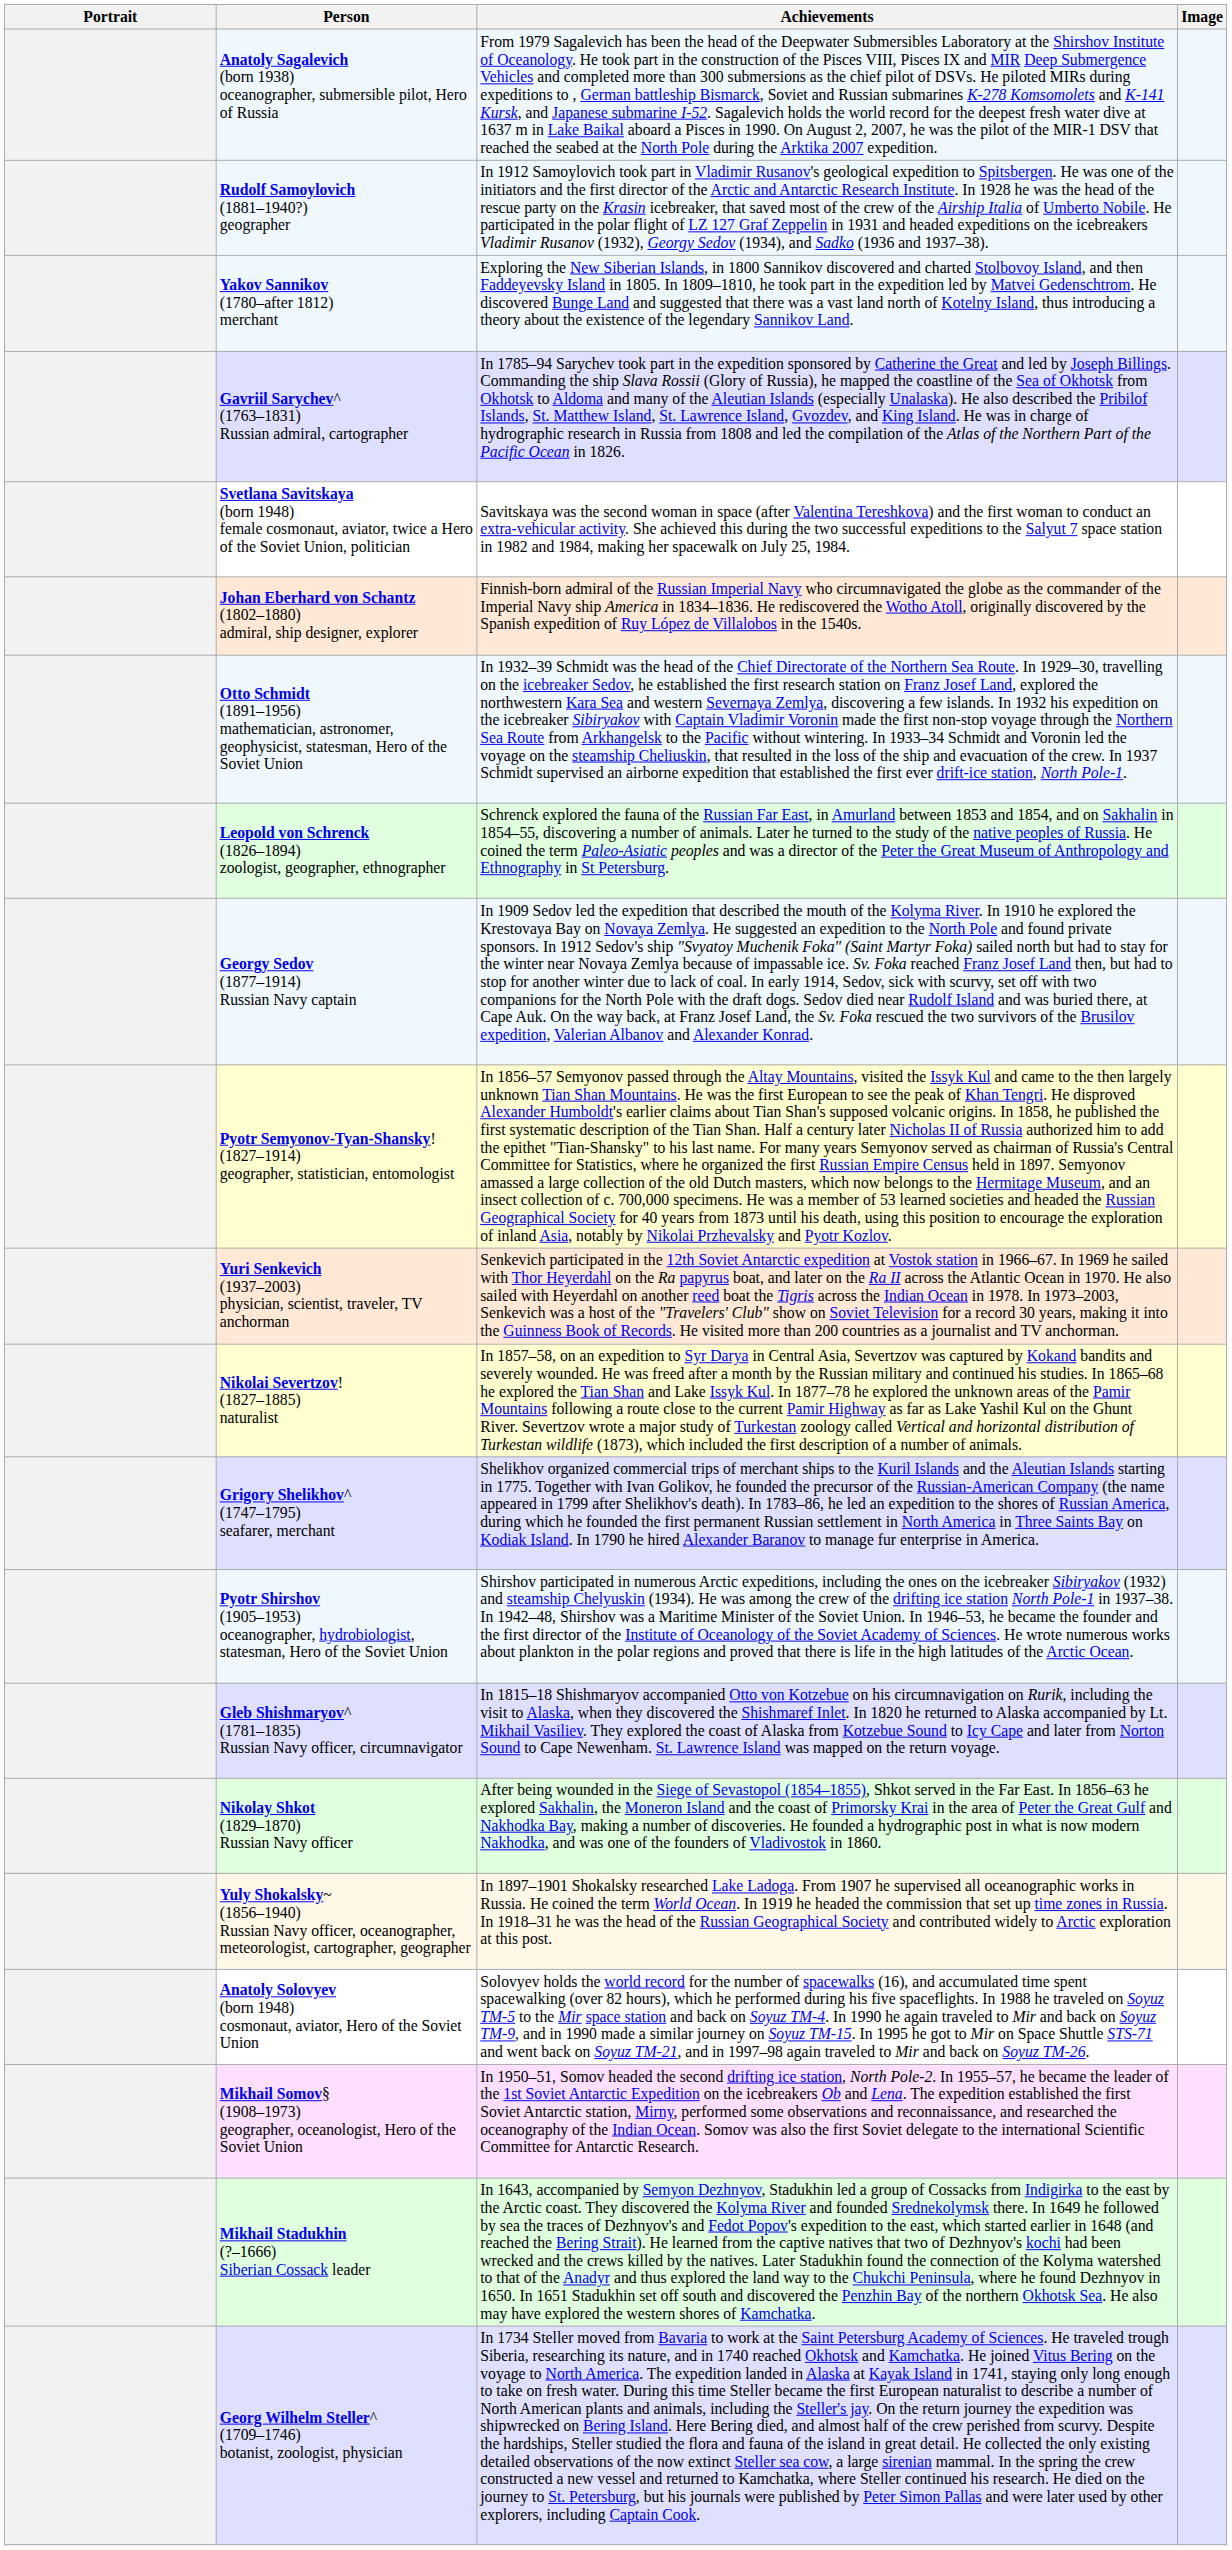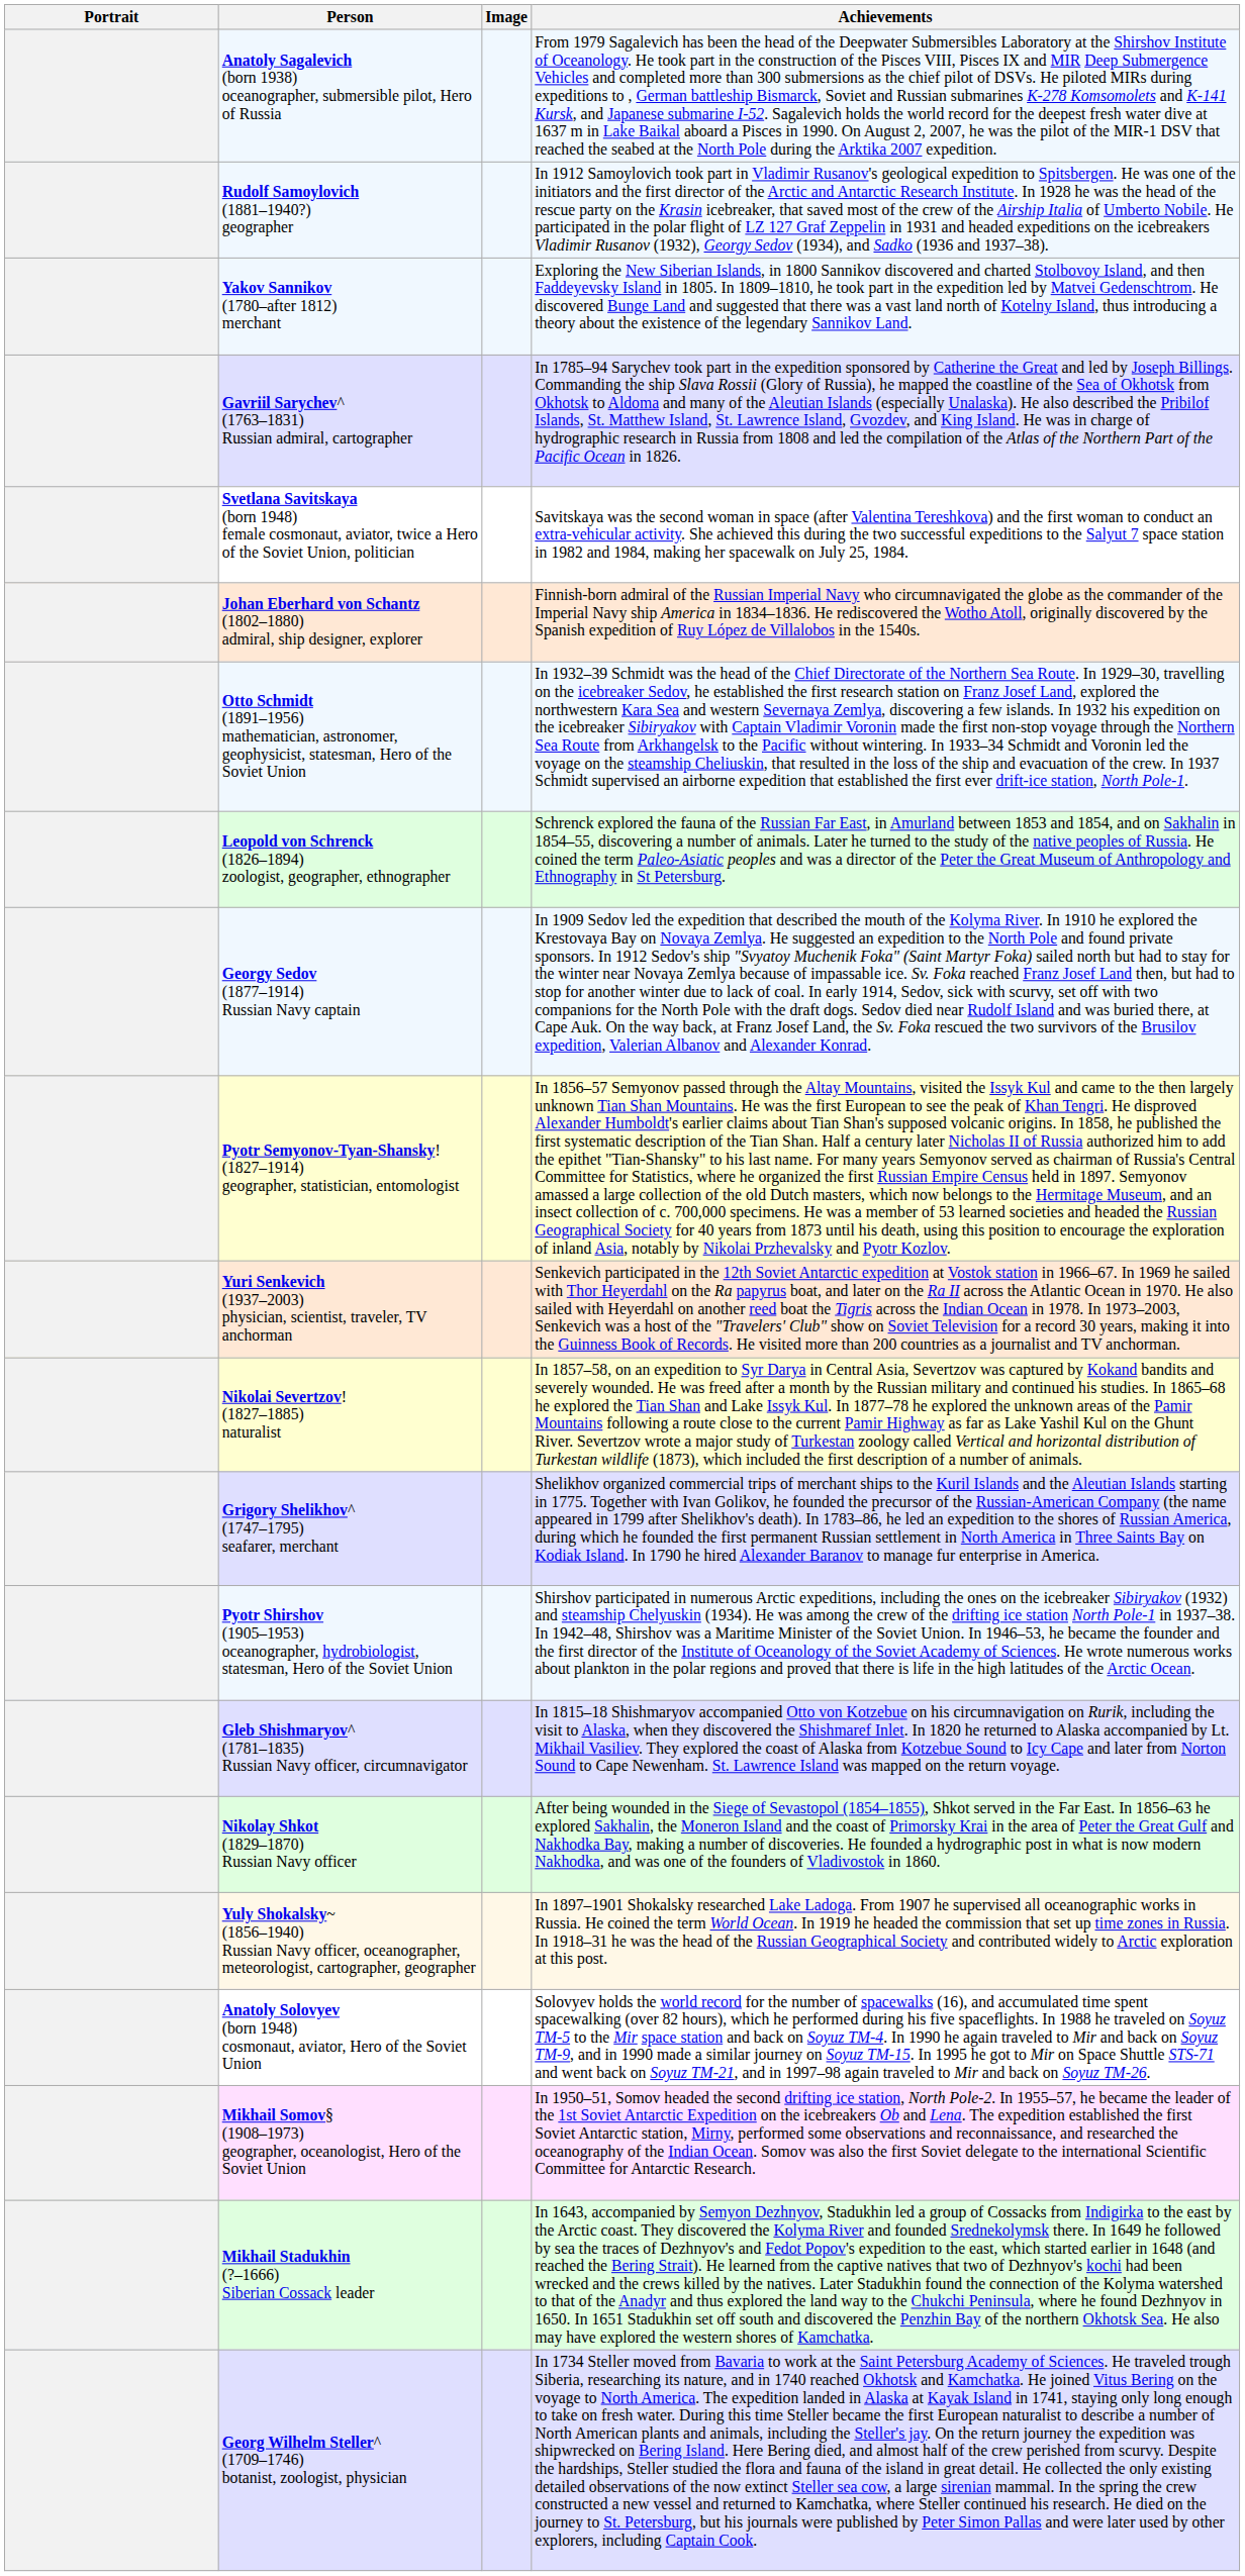columns swapped: Achievements <-> Image
